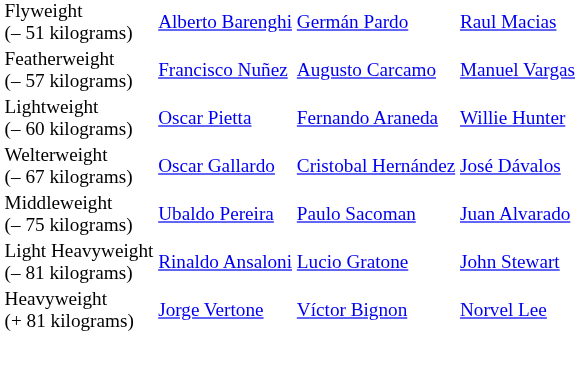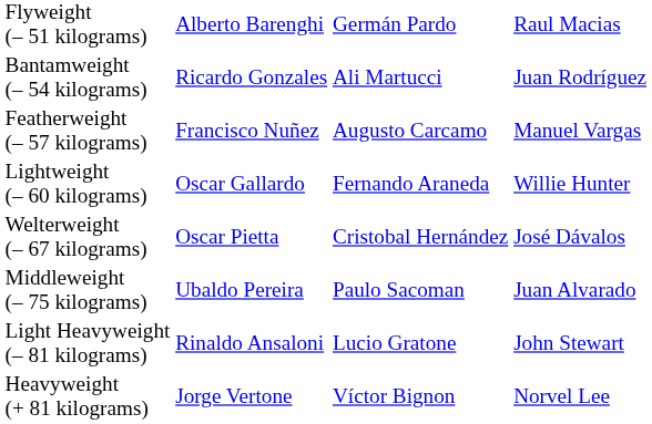+ row: Bantamweight (– 54 kilograms) | Ricardo Gonzales | Ali Martucci | Juan Rodríguez
Lightweight (– 60 kilograms) | column 2: Oscar Pietta -> Oscar Gallardo
Welterweight (– 67 kilograms) | column 2: Oscar Gallardo -> Oscar Pietta
